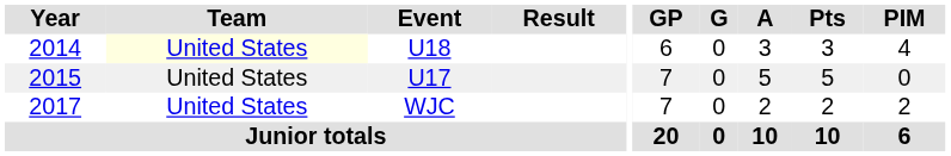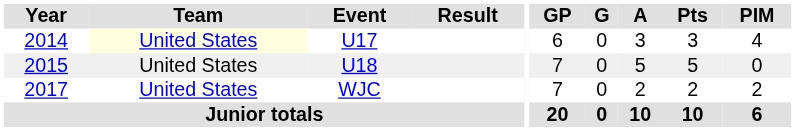2014 | Event: U18 -> U17
2015 | Event: U17 -> U18
